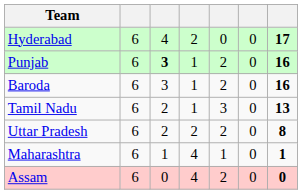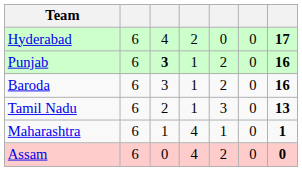- row: Uttar Pradesh | 6 | 2 | 2 | 2 | 0 | 8
